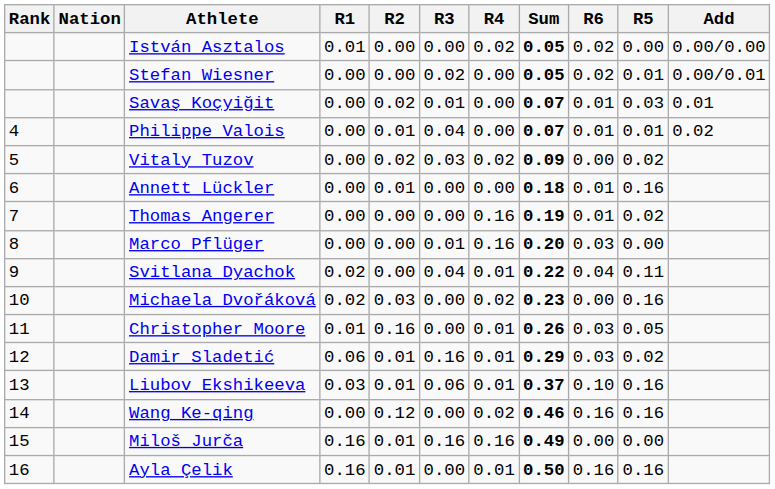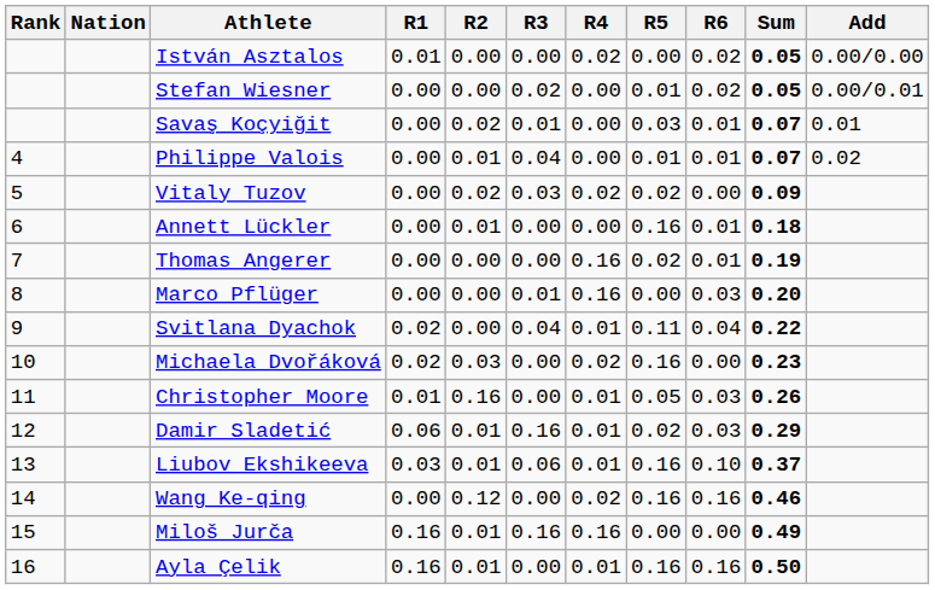columns swapped: R5 <-> Sum
